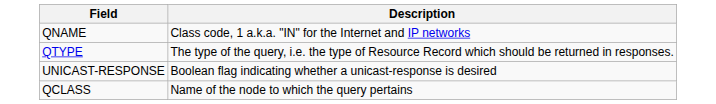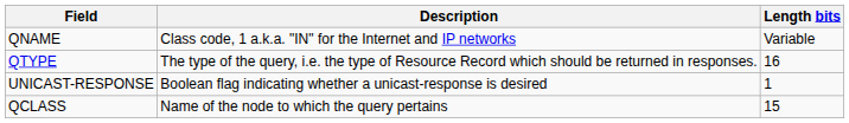+ column: Length bits | Variable | 16 | 1 | 15
